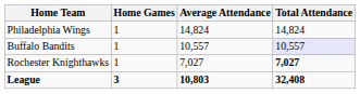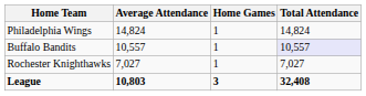columns swapped: Home Games <-> Average Attendance
Rochester Knighthawks | Total Attendance: bold -> normal
